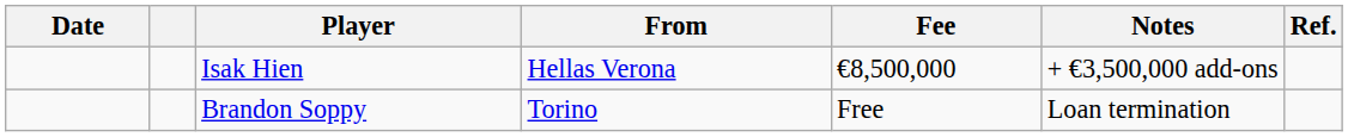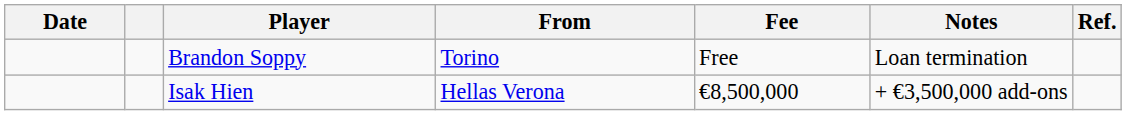rows swapped: Isak Hien <-> Brandon Soppy
